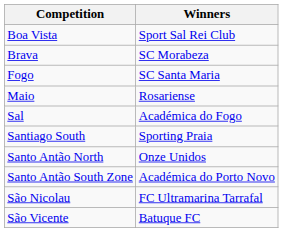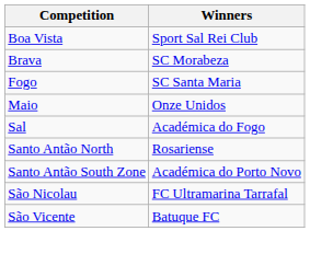Maio | Winners: Rosariense -> Onze Unidos
- row: Santiago South | Sporting Praia
Santo Antão North | Winners: Onze Unidos -> Rosariense
